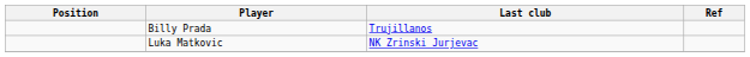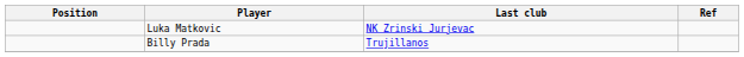rows swapped: Billy Prada <-> Luka Matkovic
